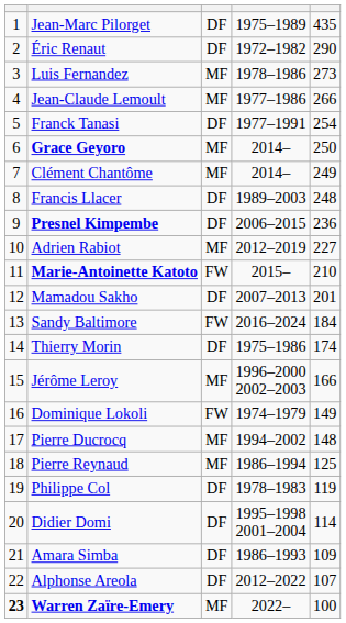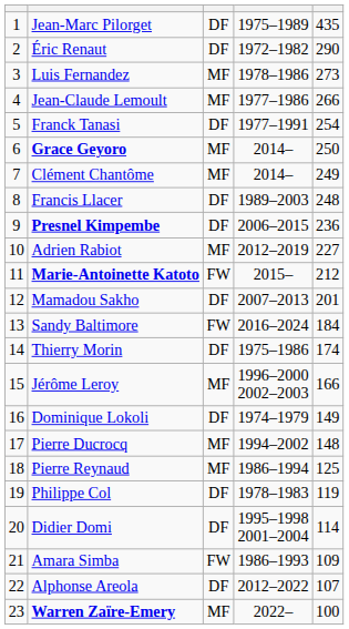Marie-Antoinette Katoto | column 5: 210 -> 212
Dominique Lokoli | column 3: FW -> DF
Amara Simba | column 3: DF -> FW
Warren Zaïre-Emery | column 1: bold -> normal
